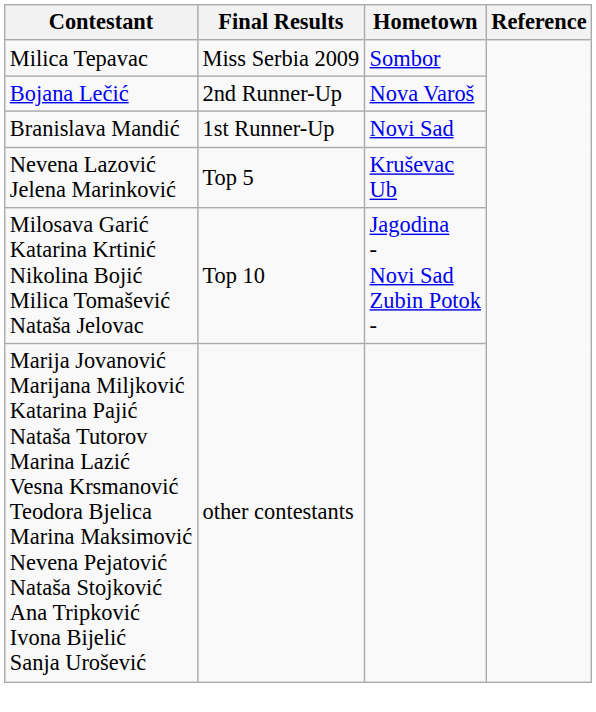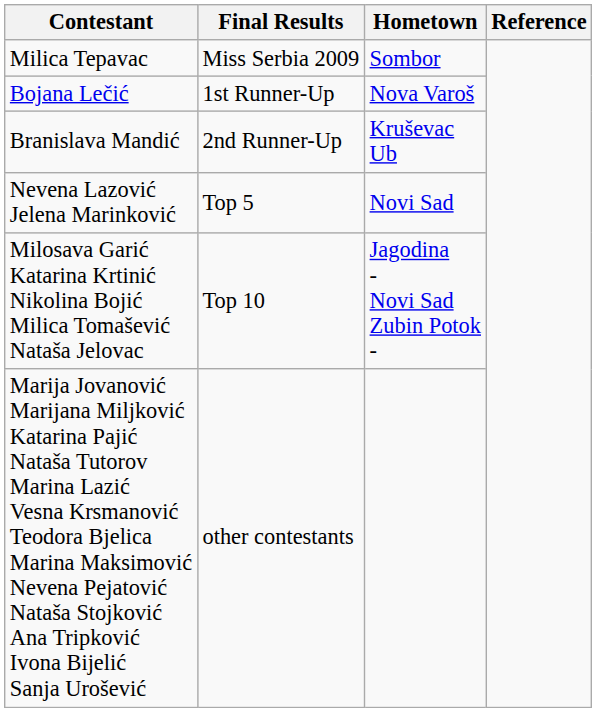Bojana Lečić | Final Results: 2nd Runner-Up -> 1st Runner-Up
Branislava Mandić | Final Results: 1st Runner-Up -> 2nd Runner-Up
Branislava Mandić | Hometown: Novi Sad -> Kruševac Ub
Nevena Lazović Jelena Marinković | Hometown: Kruševac Ub -> Novi Sad
